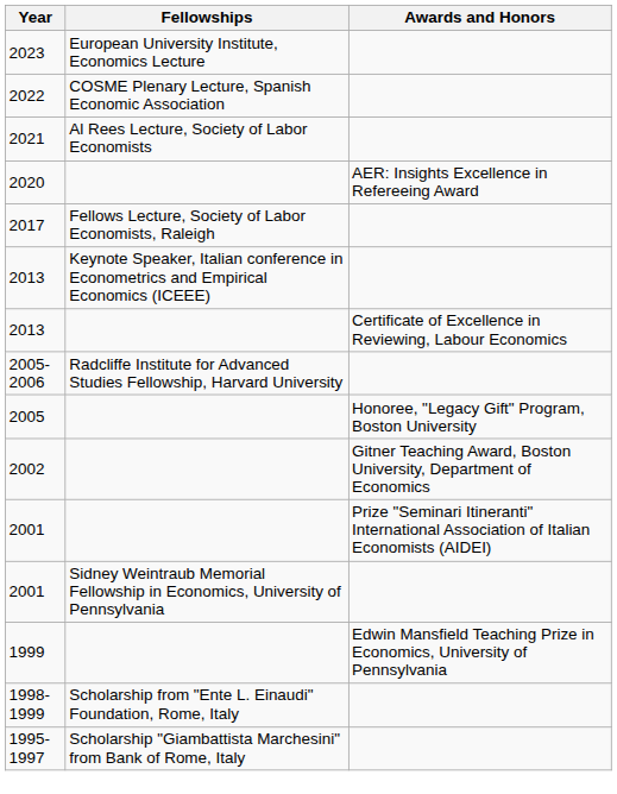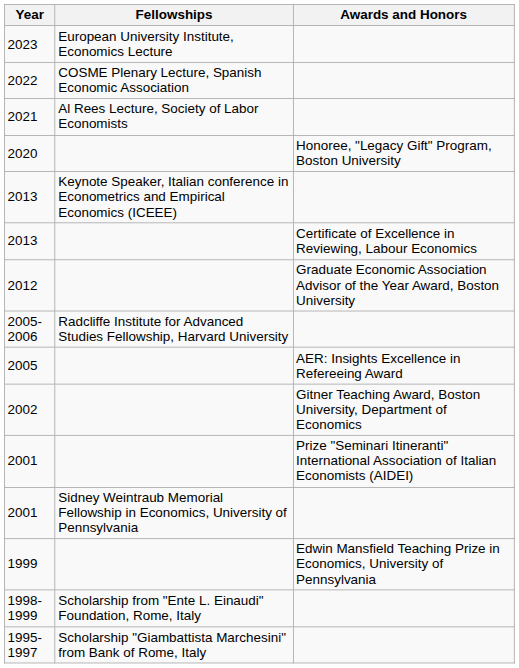2020 | Awards and Honors: AER: Insights Excellence in Refereeing Award -> Honoree, "Legacy Gift" Program, Boston University
- row: 2017 | Fellows Lecture, Society of Labor Economists, Raleigh
+ row: 2012 | Graduate Economic Association Advisor of the Year Award, Boston University
2005 | Awards and Honors: Honoree, "Legacy Gift" Program, Boston University -> AER: Insights Excellence in Refereeing Award
